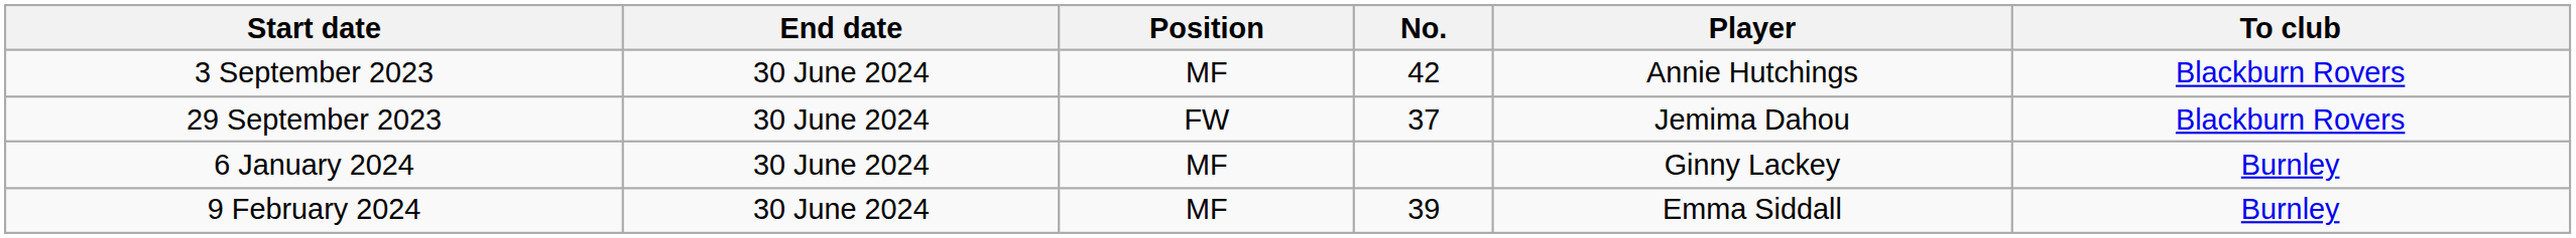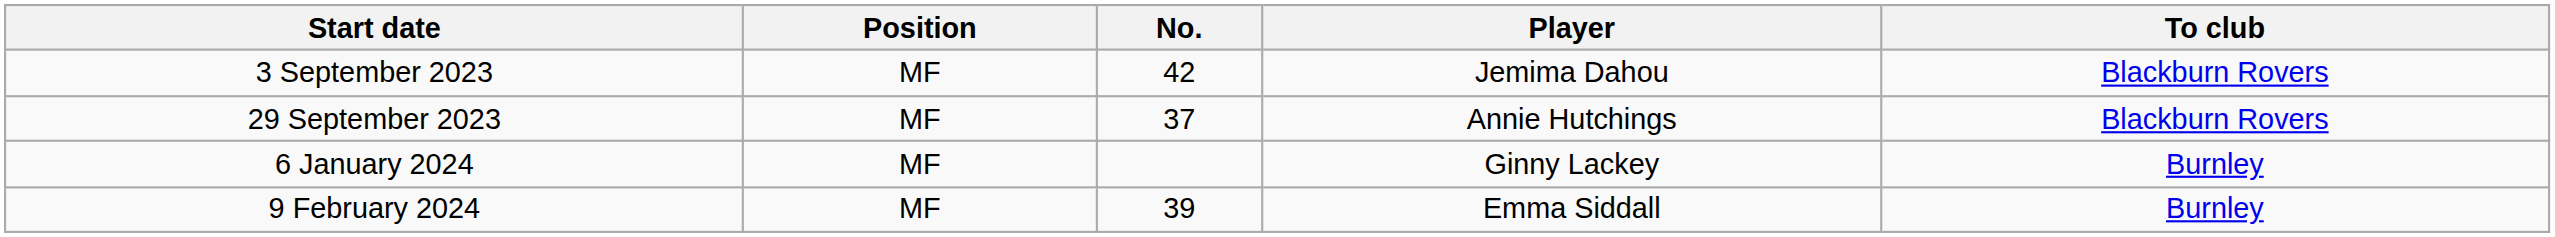- column: End date | 30 June 2024 | 30 June 2024 | 30 June 2024 | 30 June 2024
3 September 2023 | Player: Annie Hutchings -> Jemima Dahou
29 September 2023 | Position: FW -> MF
29 September 2023 | Player: Jemima Dahou -> Annie Hutchings
